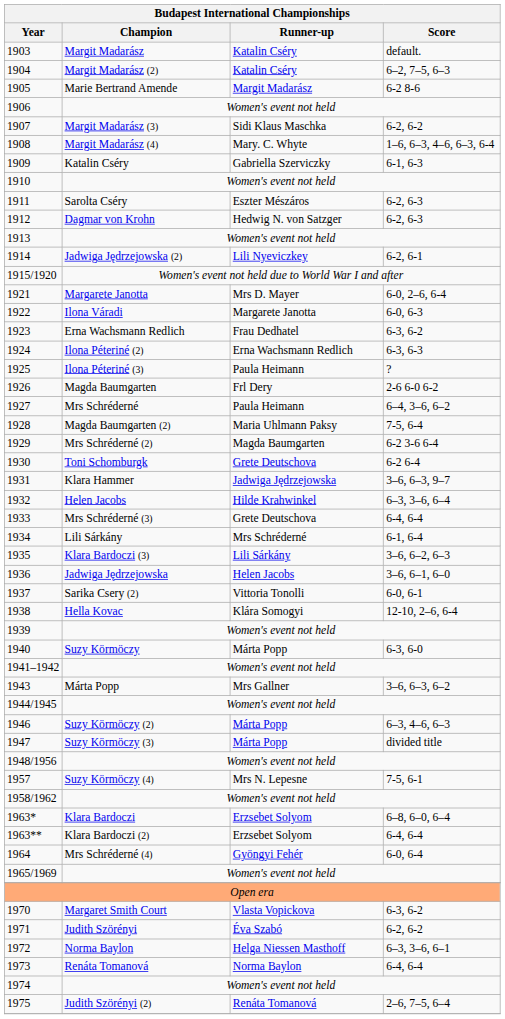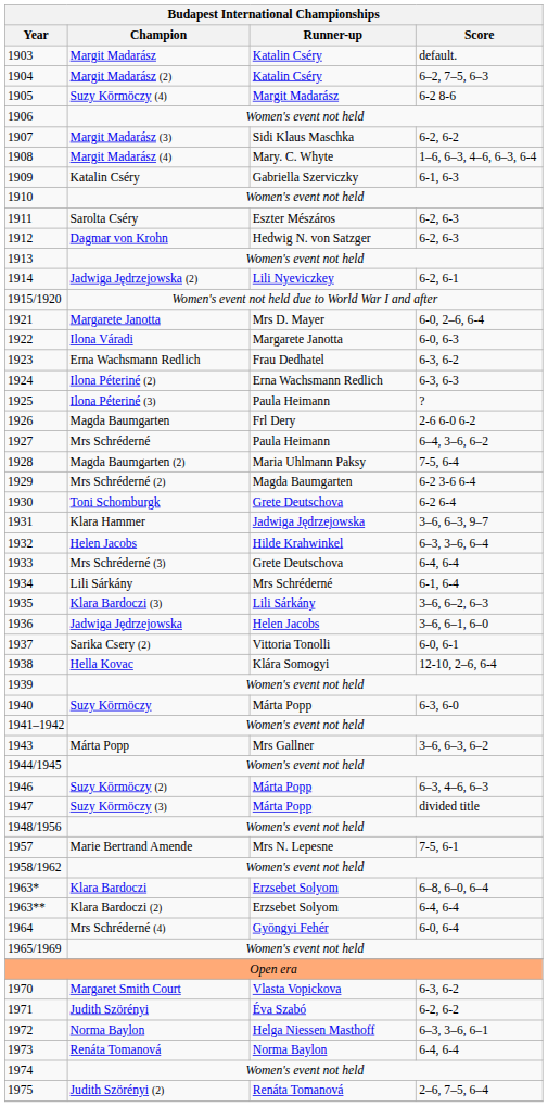1905 | Champion: Marie Bertrand Amende -> Suzy Körmöczy (4)
1957 | Champion: Suzy Körmöczy (4) -> Marie Bertrand Amende
